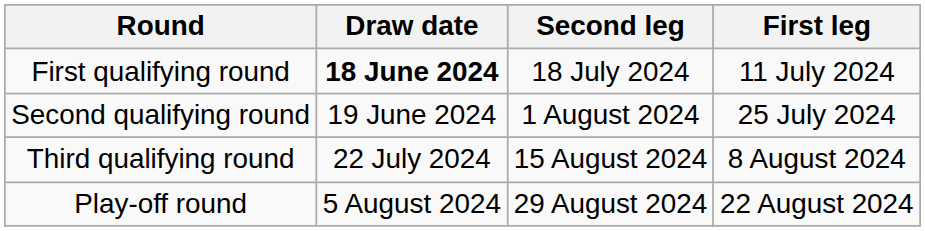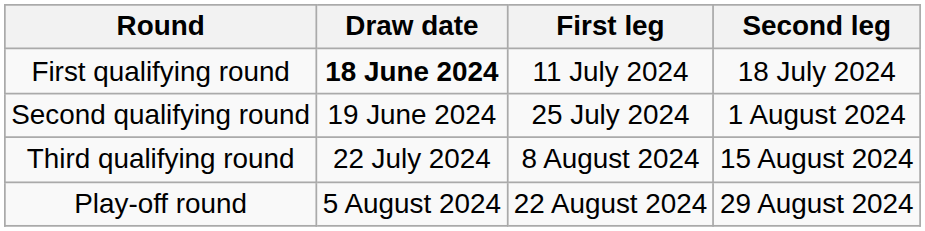columns swapped: First leg <-> Second leg
